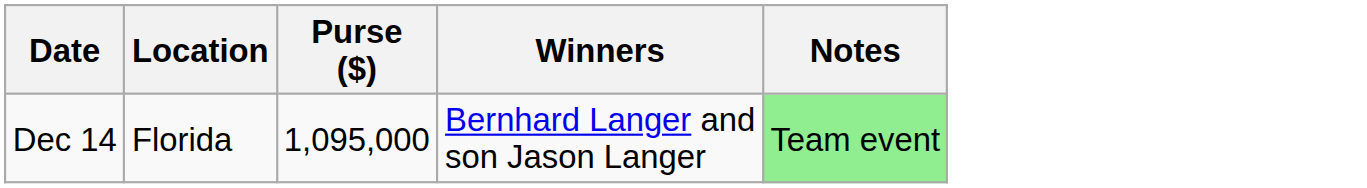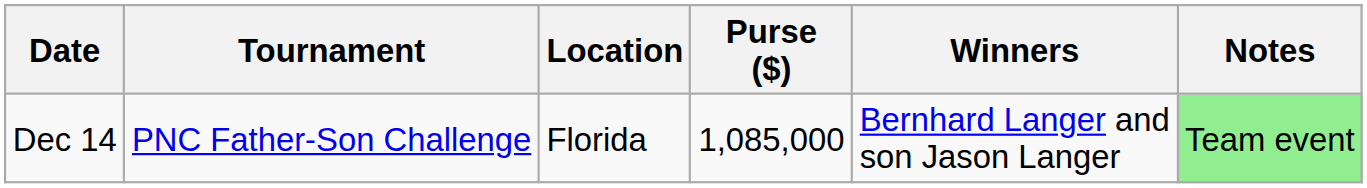+ column: Tournament | PNC Father-Son Challenge
Dec 14 | Purse ($): 1,095,000 -> 1,085,000
